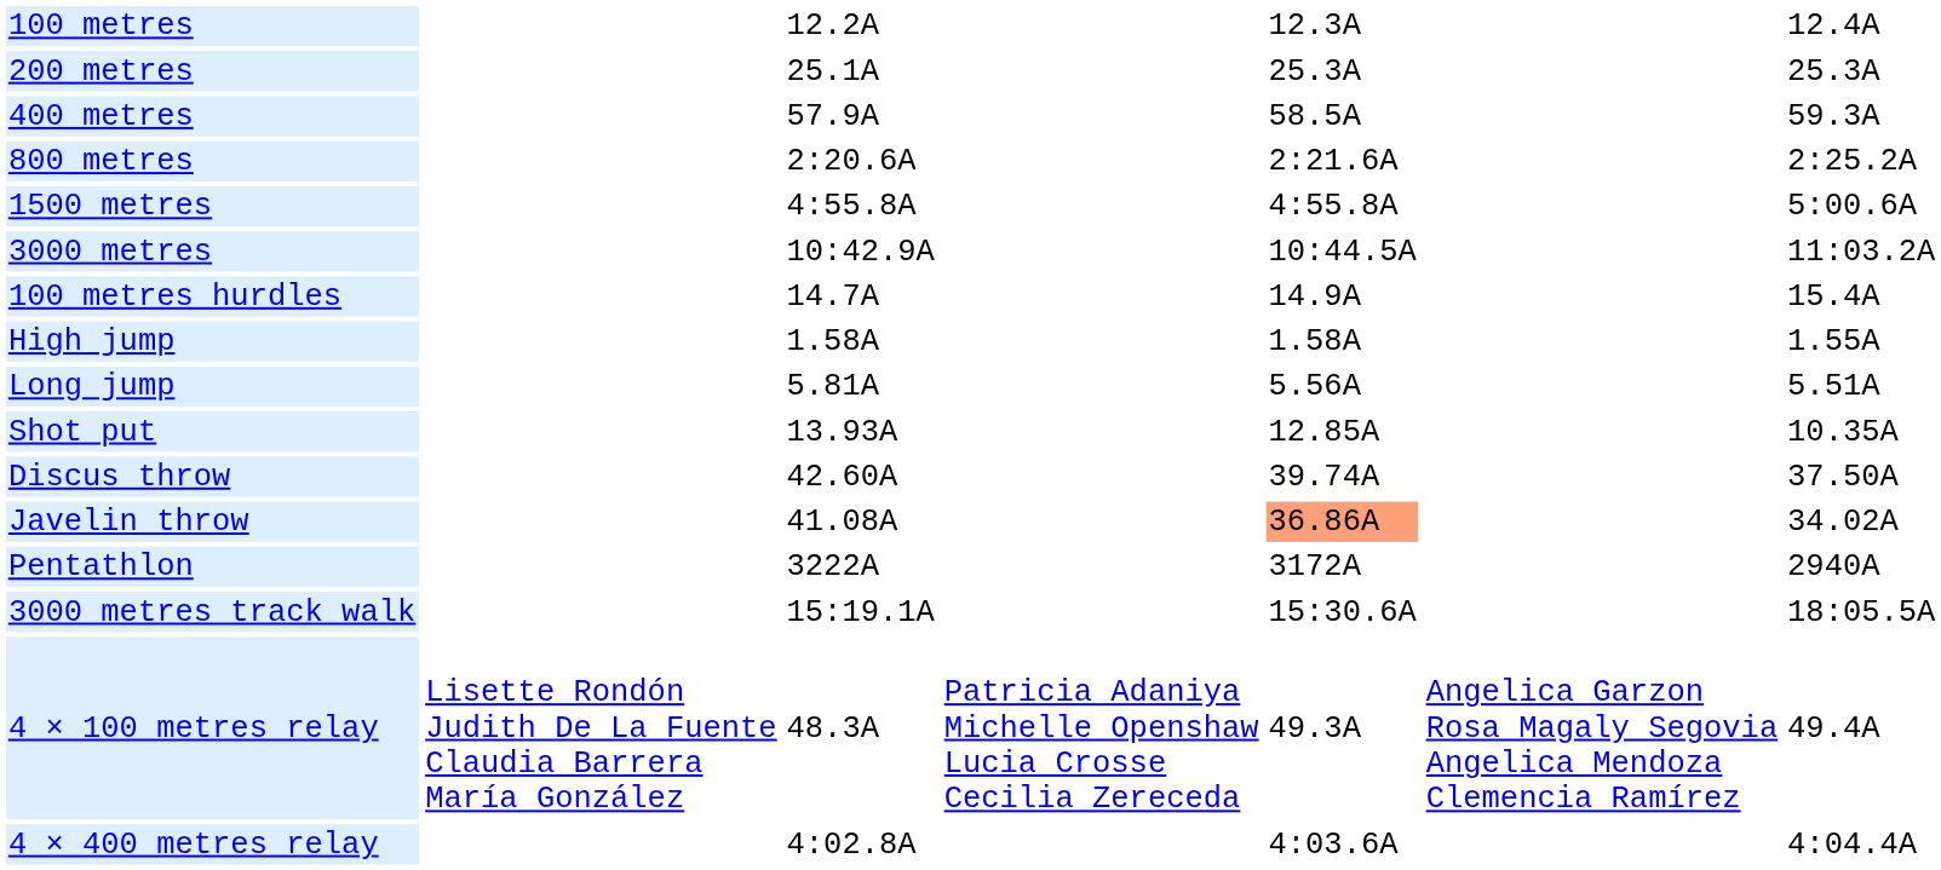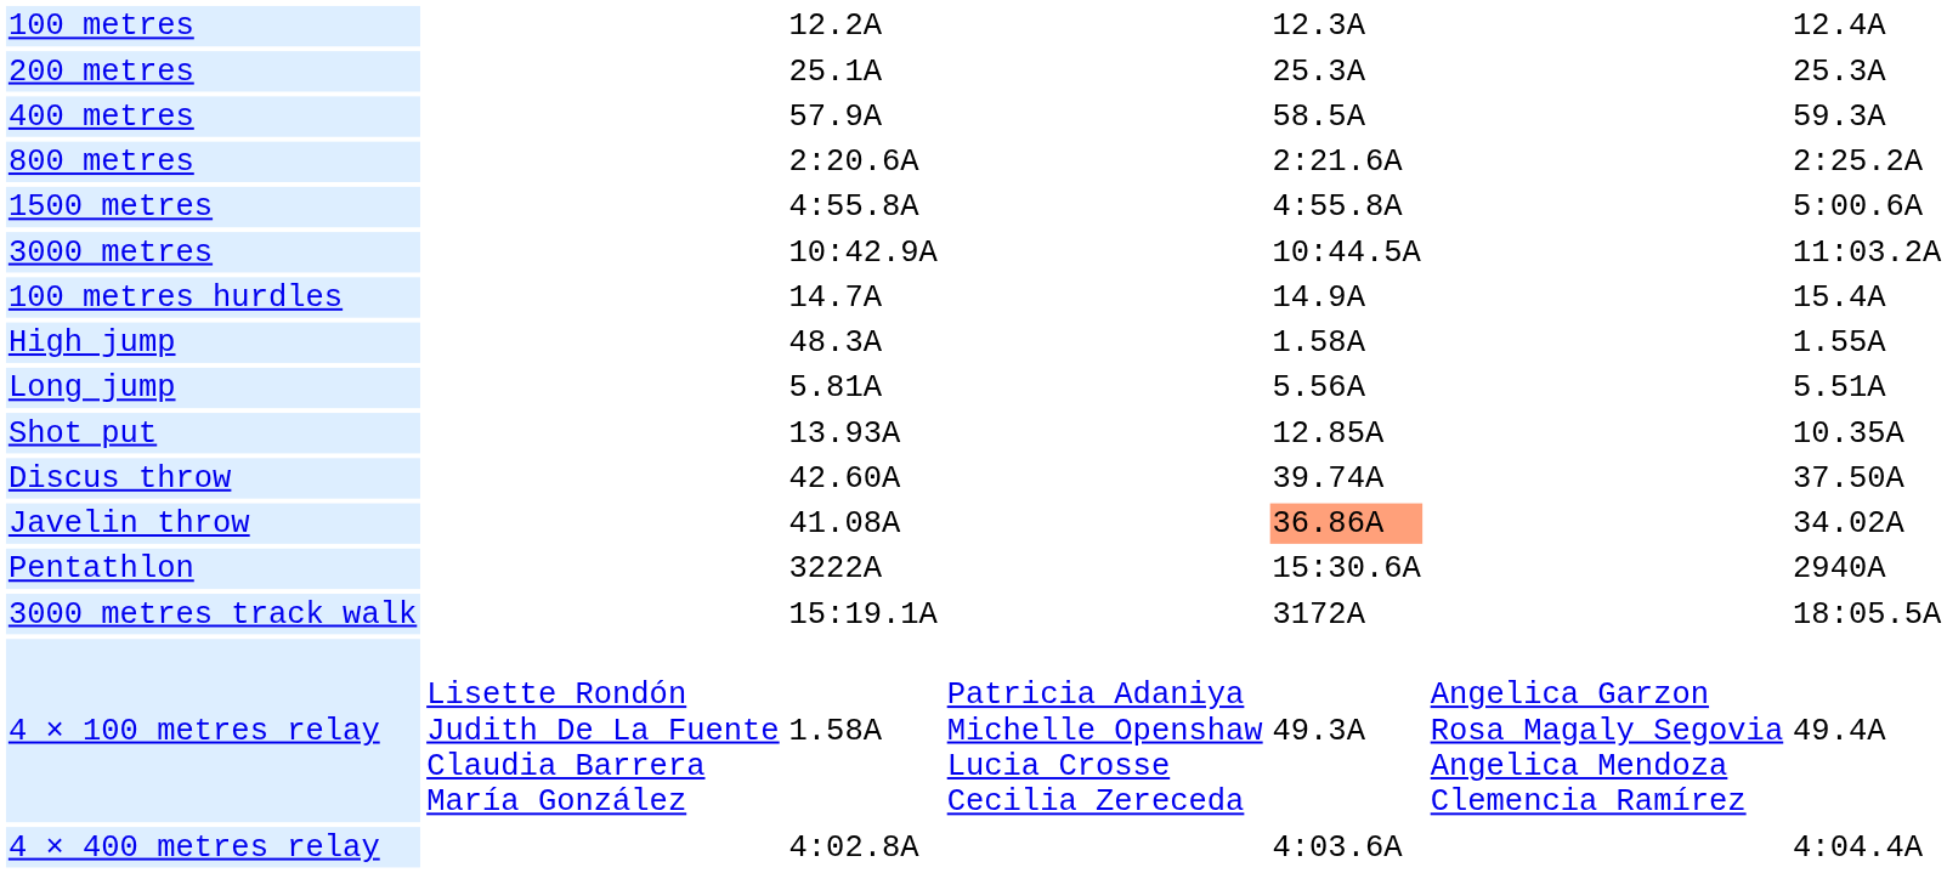High jump | column 3: 1.58A -> 48.3A
Pentathlon | column 5: 3172A -> 15:30.6A
3000 metres track walk | column 5: 15:30.6A -> 3172A
4 × 100 metres relay | column 3: 48.3A -> 1.58A
